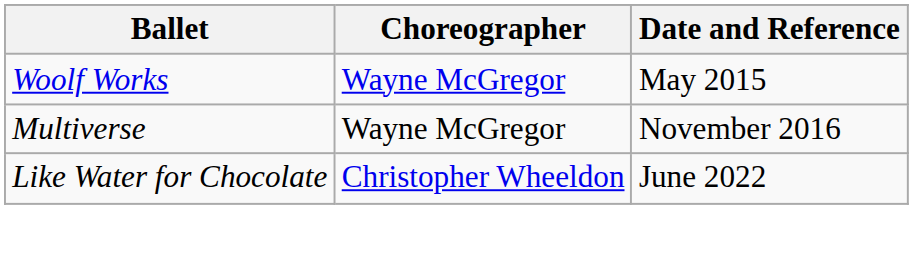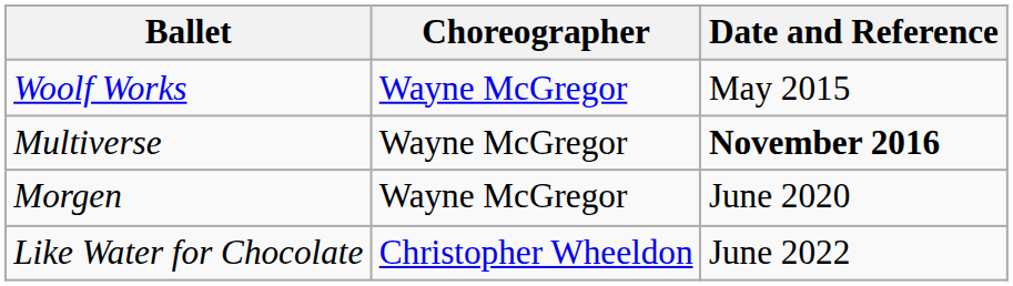Multiverse | Date and Reference: normal -> bold
+ row: Morgen | Wayne McGregor | June 2020
